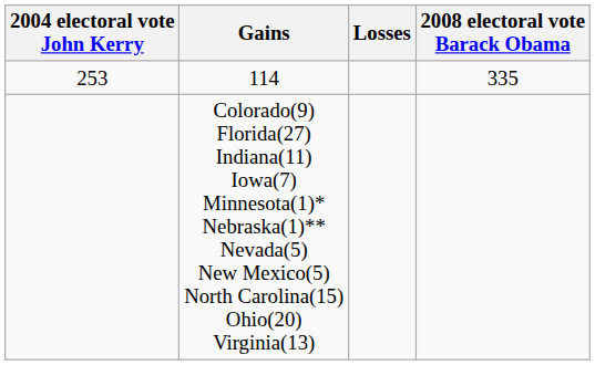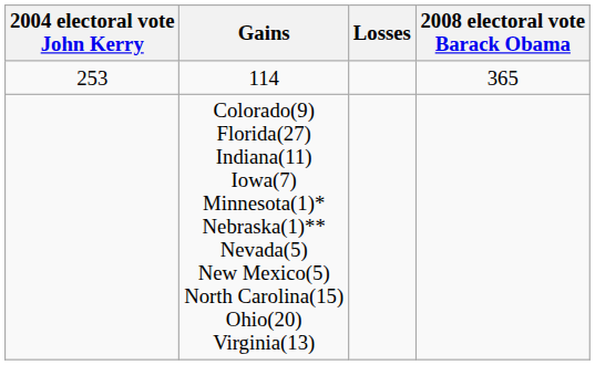114 | 2008 electoral vote Barack Obama: 335 -> 365
